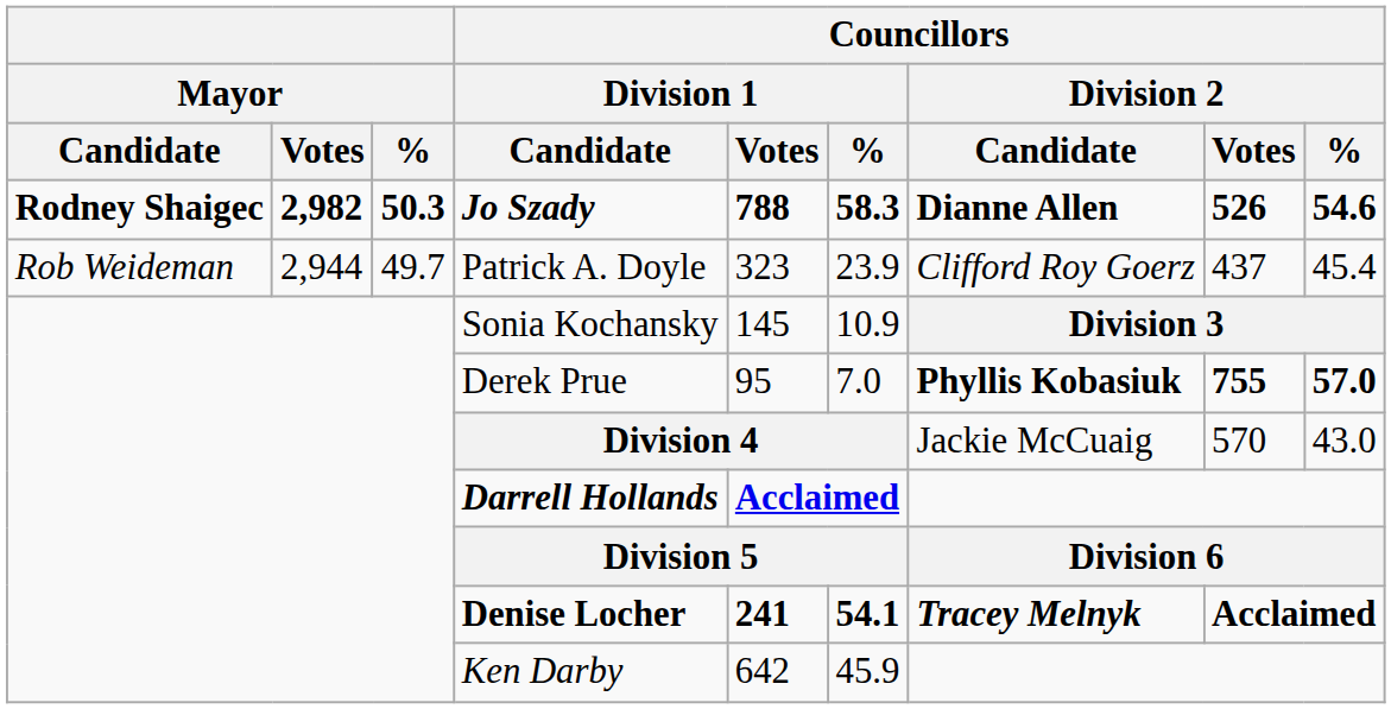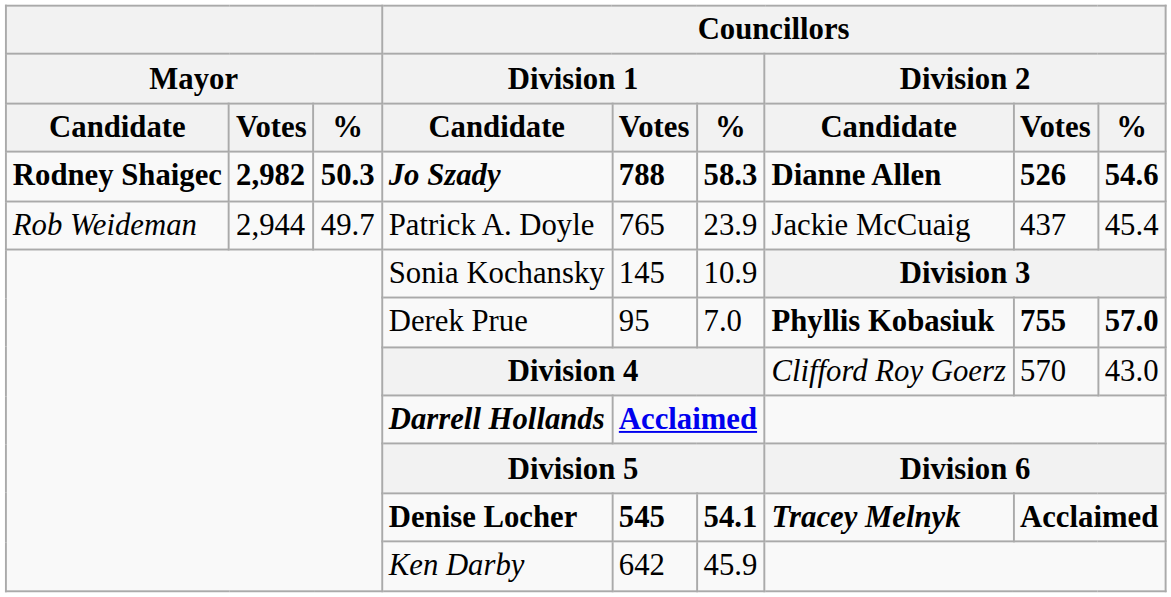Patrick A. Doyle | Councillors / Division 1 / Votes: 323 -> 765
Patrick A. Doyle | Councillors / Division 2 / Candidate: Clifford Roy Goerz -> Jackie McCuaig
Division 4 | Councillors / Division 2 / Candidate: Jackie McCuaig -> Clifford Roy Goerz
Denise Locher | Councillors / Division 1 / Votes: 241 -> 545
